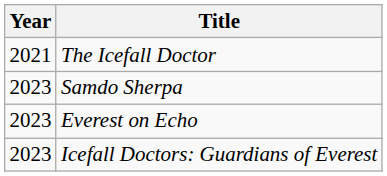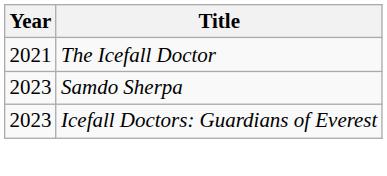- row: 2023 | Everest on Echo
